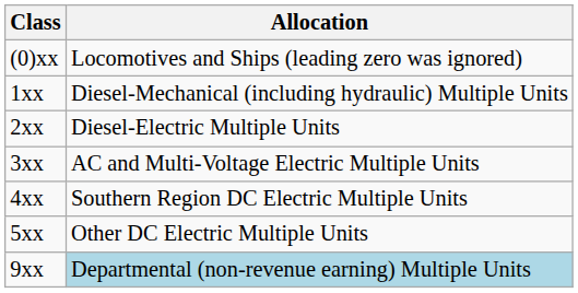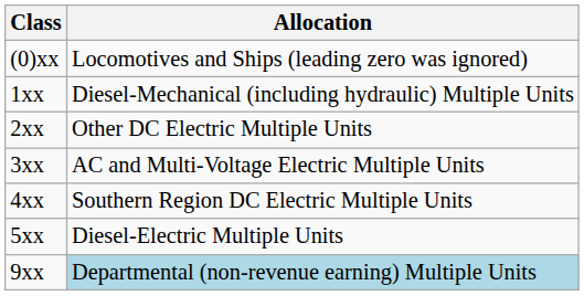2xx | Allocation: Diesel-Electric Multiple Units -> Other DC Electric Multiple Units
5xx | Allocation: Other DC Electric Multiple Units -> Diesel-Electric Multiple Units
